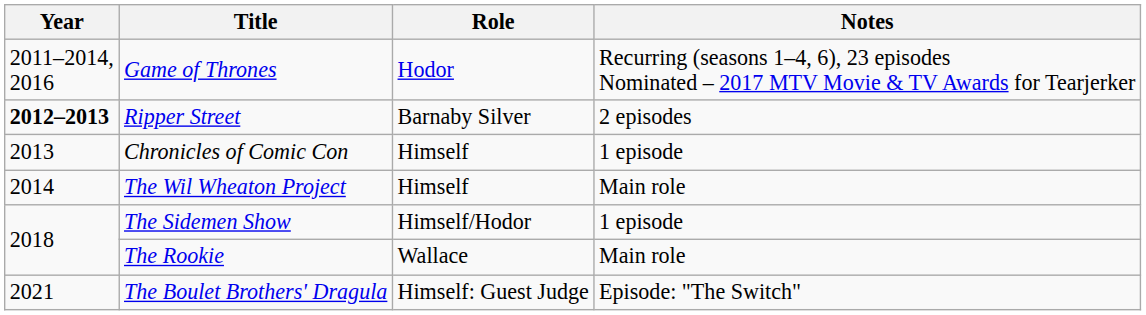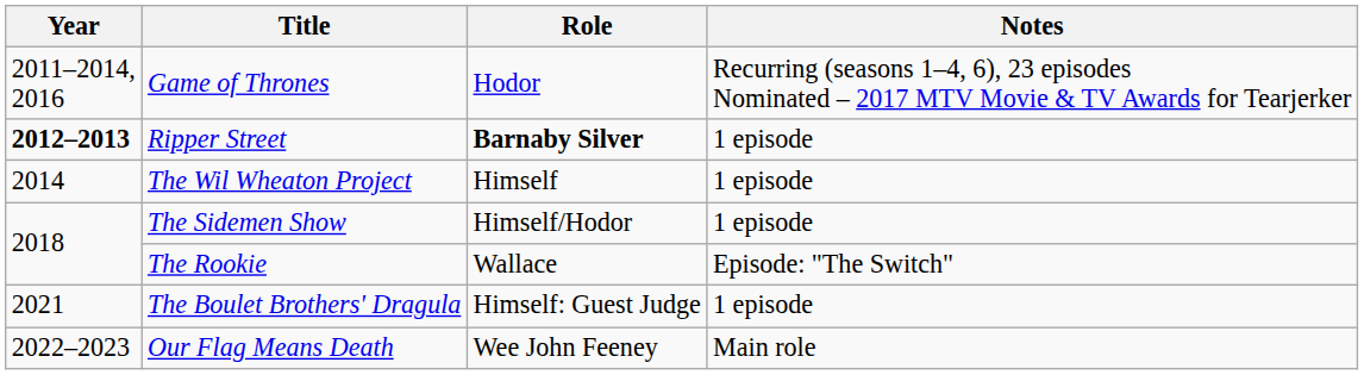Ripper Street | Role: normal -> bold
Ripper Street | Notes: 2 episodes -> 1 episode
- row: 2013 | Chronicles of Comic Con | Himself | 1 episode
The Wil Wheaton Project | Notes: Main role -> 1 episode
The Rookie | Notes: Main role -> Episode: "The Switch"
The Boulet Brothers' Dragula | Notes: Episode: "The Switch" -> 1 episode
+ row: 2022–2023 | Our Flag Means Death | Wee John Feeney | Main role
